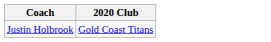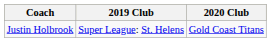+ column: 2019 Club | Super League: St. Helens
